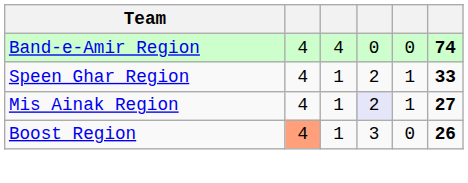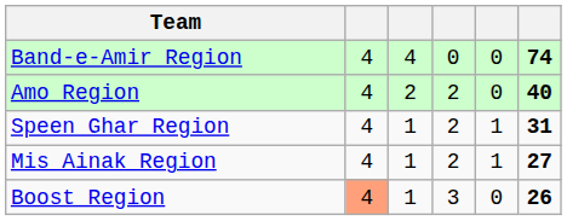+ row: Amo Region | 4 | 2 | 2 | 0 | 40
Speen Ghar Region | column 6: 33 -> 31
Mis Ainak Region | column 4: lavender background -> no background
